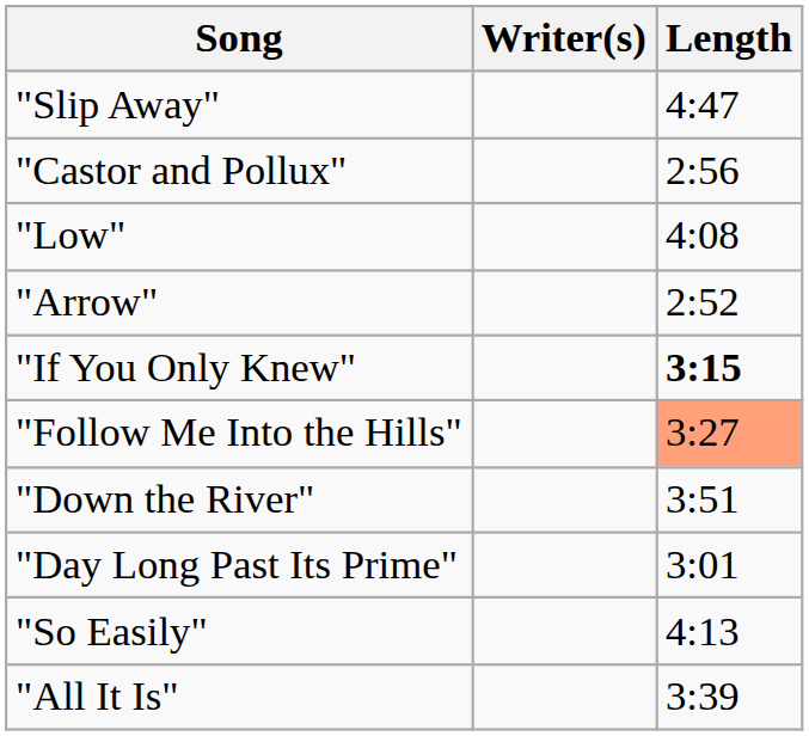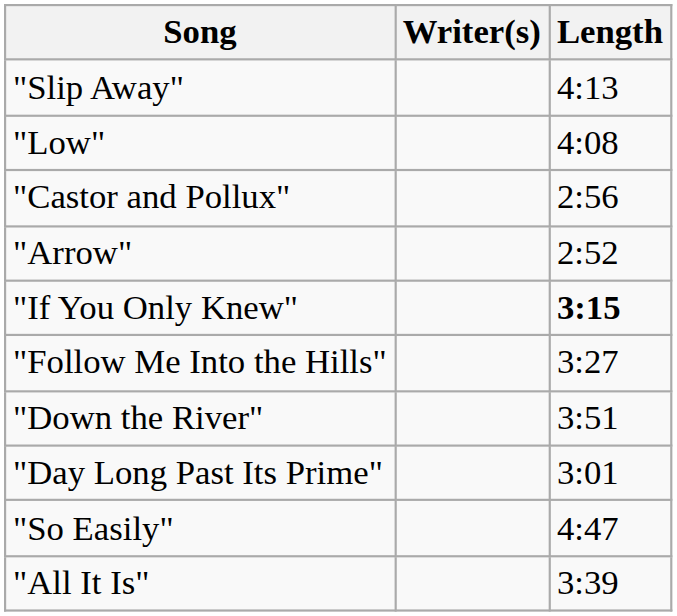"Slip Away" | Length: 4:47 -> 4:13
rows swapped: "Low" <-> "Castor and Pollux"
"Follow Me Into the Hills" | Length: lightsalmon background -> no background
"So Easily" | Length: 4:13 -> 4:47
